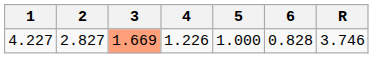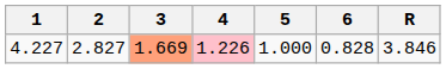4.227 | 4: no background -> pink background
4.227 | R: 3.746 -> 3.846
